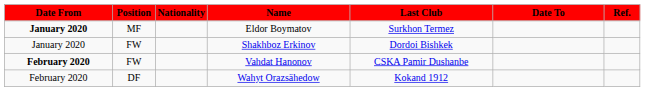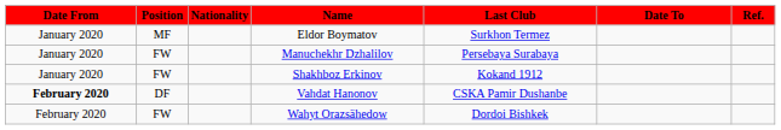Eldor Boymatov | Date From: bold -> normal
+ row: January 2020 | FW | Manuchekhr Dzhalilov | Persebaya Surabaya
Shakhboz Erkinov | Last Club: Dordoi Bishkek -> Kokand 1912
Vahdat Hanonov | Position: FW -> DF
Wahyt Orazsähedow | Position: DF -> FW
Wahyt Orazsähedow | Last Club: Kokand 1912 -> Dordoi Bishkek
